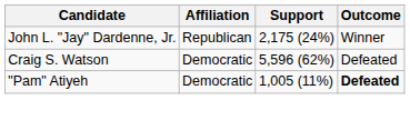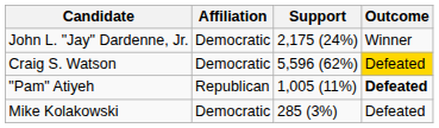John L. "Jay" Dardenne, Jr. | Affiliation: Republican -> Democratic
Craig S. Watson | Outcome: no background -> gold background
"Pam" Atiyeh | Affiliation: Democratic -> Republican
+ row: Mike Kolakowski | Democratic | 285 (3%) | Defeated
